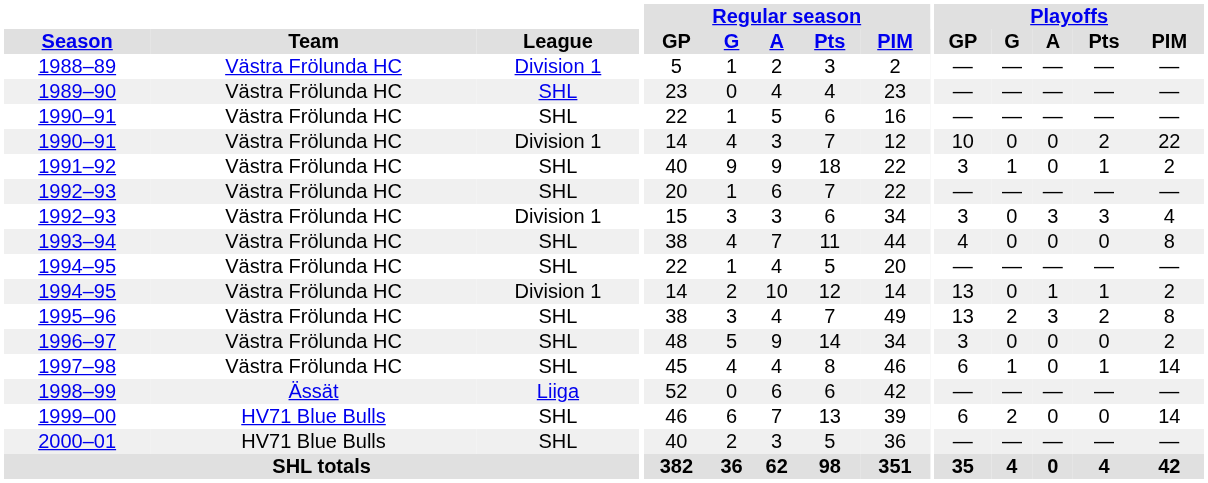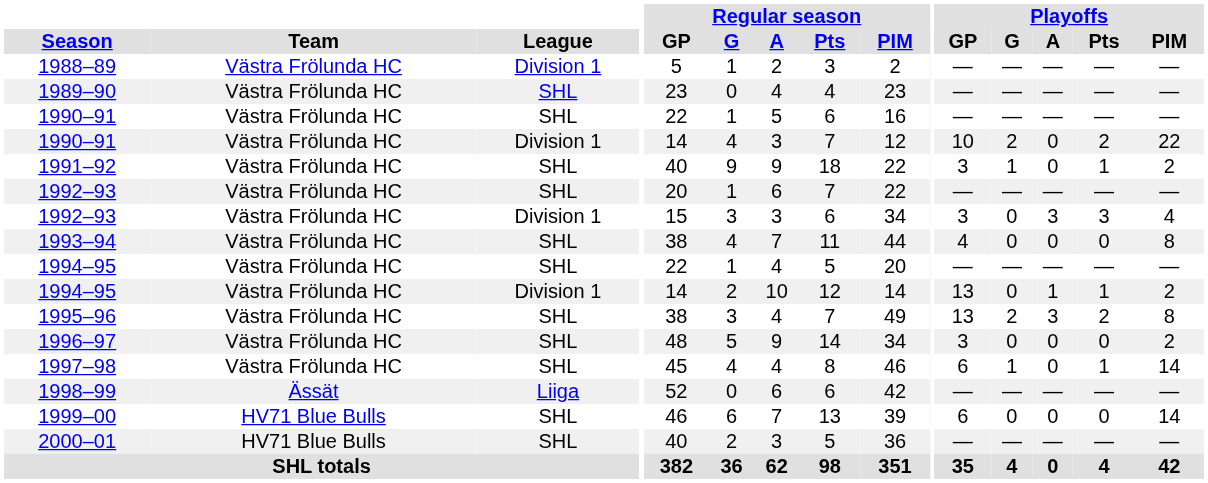1990–91 / Division 1 | Playoffs / G: 0 -> 2
1999–00 | Playoffs / G: 2 -> 0
